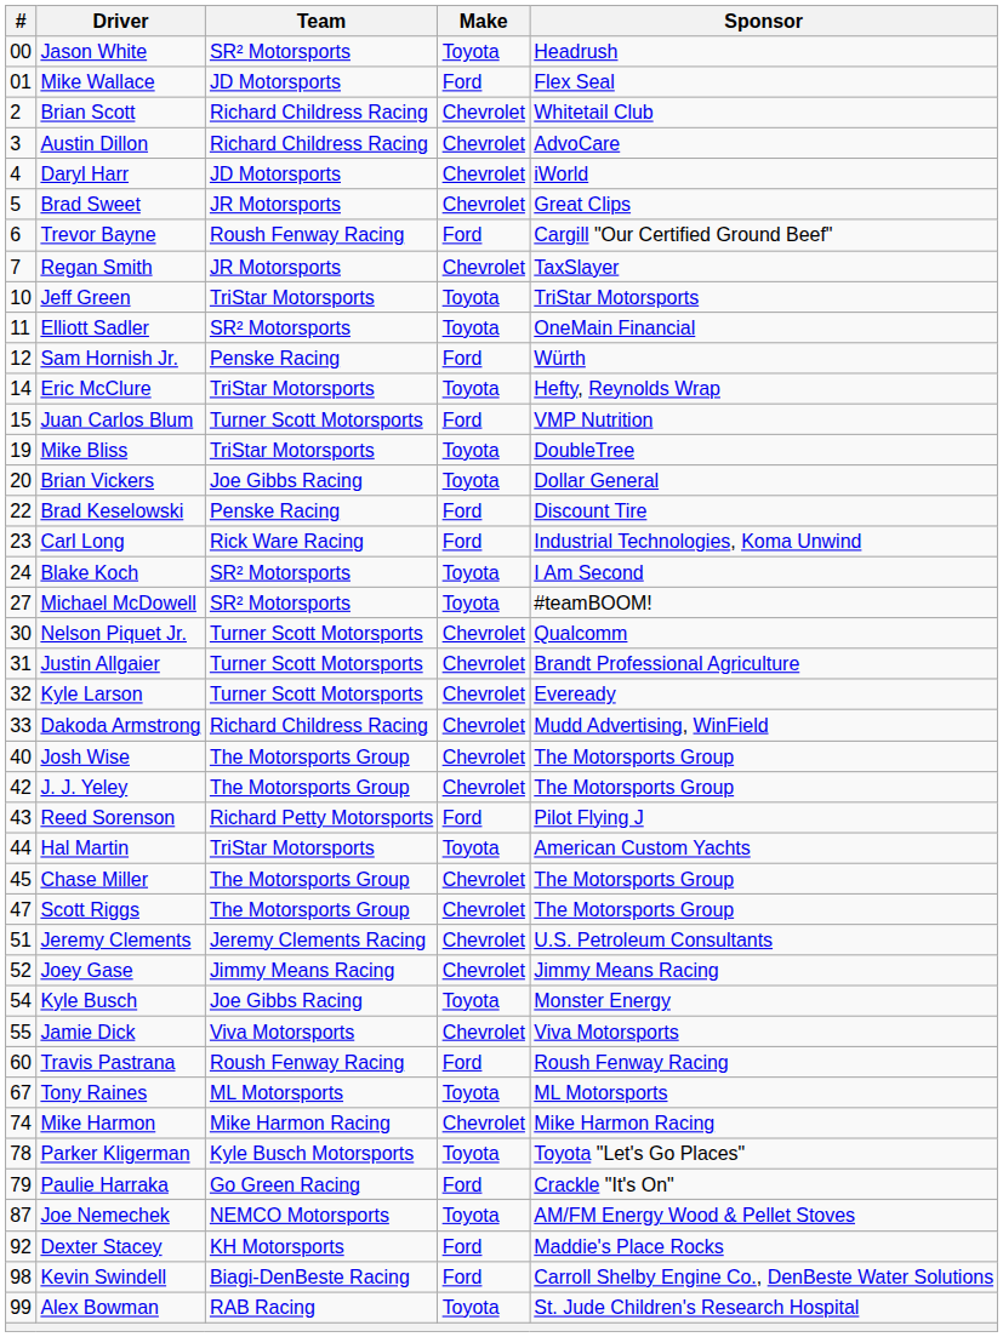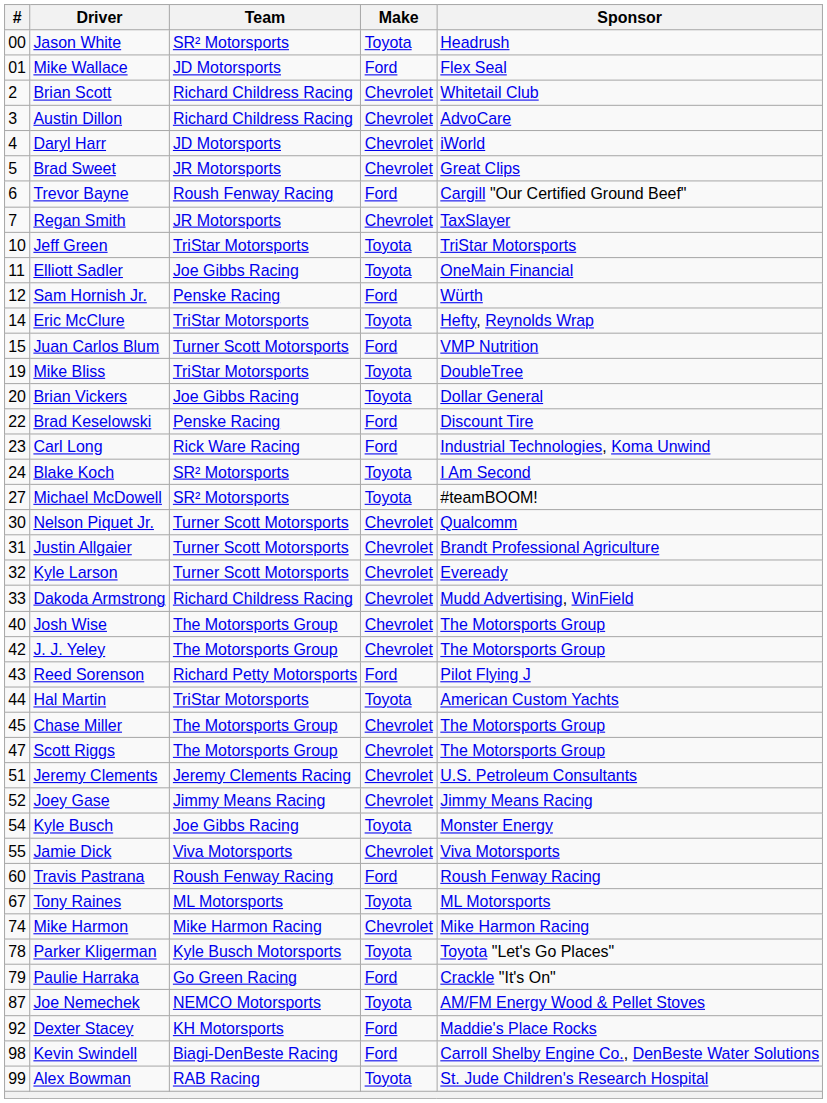Elliott Sadler | Team: SR² Motorsports -> Joe Gibbs Racing
